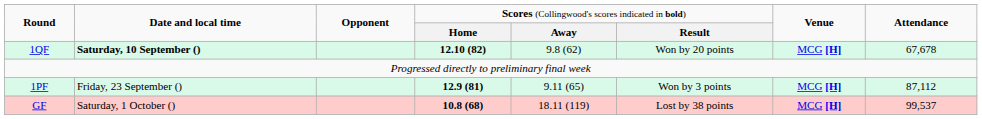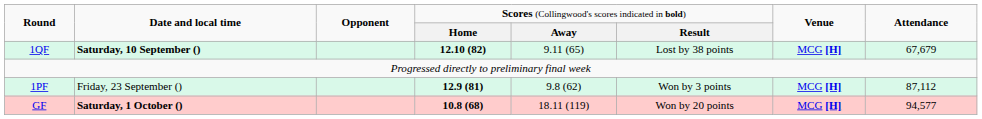1QF | column 5: 9.8 (62) -> 9.11 (65)
1QF | column 6: Won by 20 points -> Lost by 38 points
1QF | column 8: 67,678 -> 67,679
1PF | column 5: 9.11 (65) -> 9.8 (62)
GF | column 2: normal -> bold
GF | column 6: Lost by 38 points -> Won by 20 points
GF | column 8: 99,537 -> 94,577
